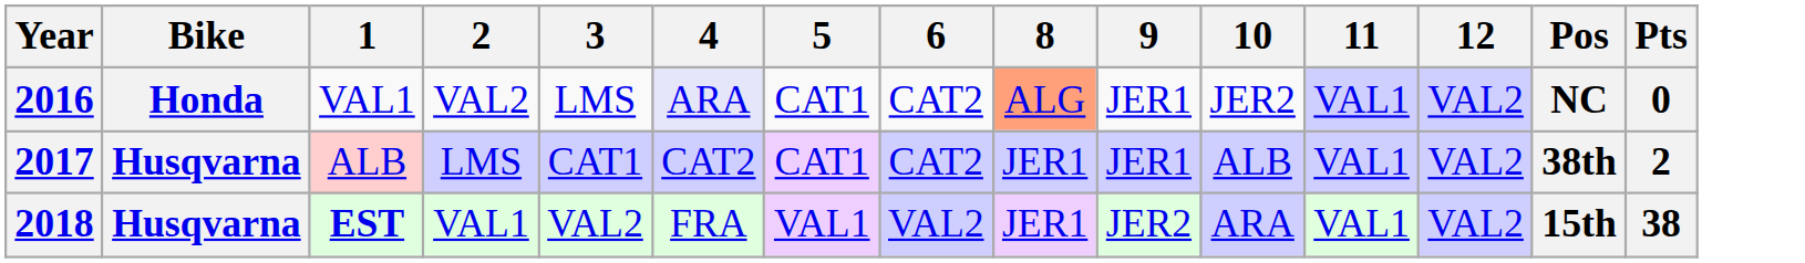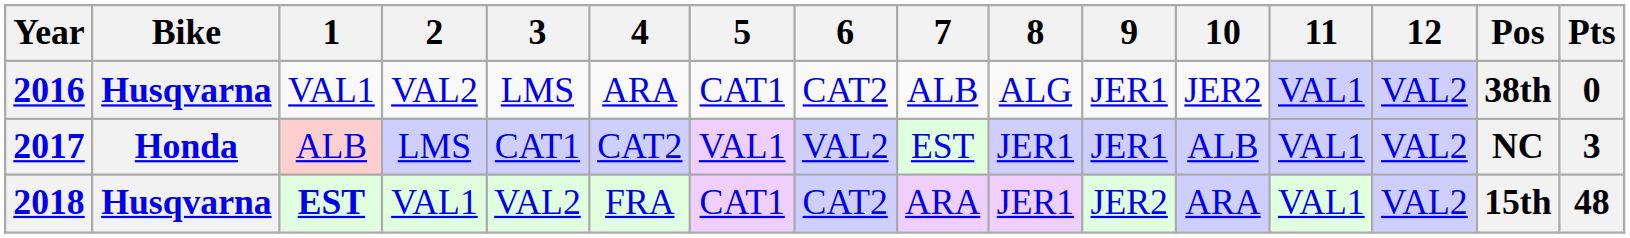+ column: 7 | ALB | EST | ARA
2016 | Bike: Honda -> Husqvarna
2016 | 4: lavender background -> no background
2016 | 8: lightsalmon background -> no background
2016 | Pos: NC -> 38th
2017 | Bike: Husqvarna -> Honda
2017 | 5: CAT1 -> VAL1
2017 | 6: CAT2 -> VAL2
2017 | Pos: 38th -> NC
2017 | Pts: 2 -> 3
2018 | 5: VAL1 -> CAT1
2018 | 6: VAL2 -> CAT2
2018 | Pts: 38 -> 48
